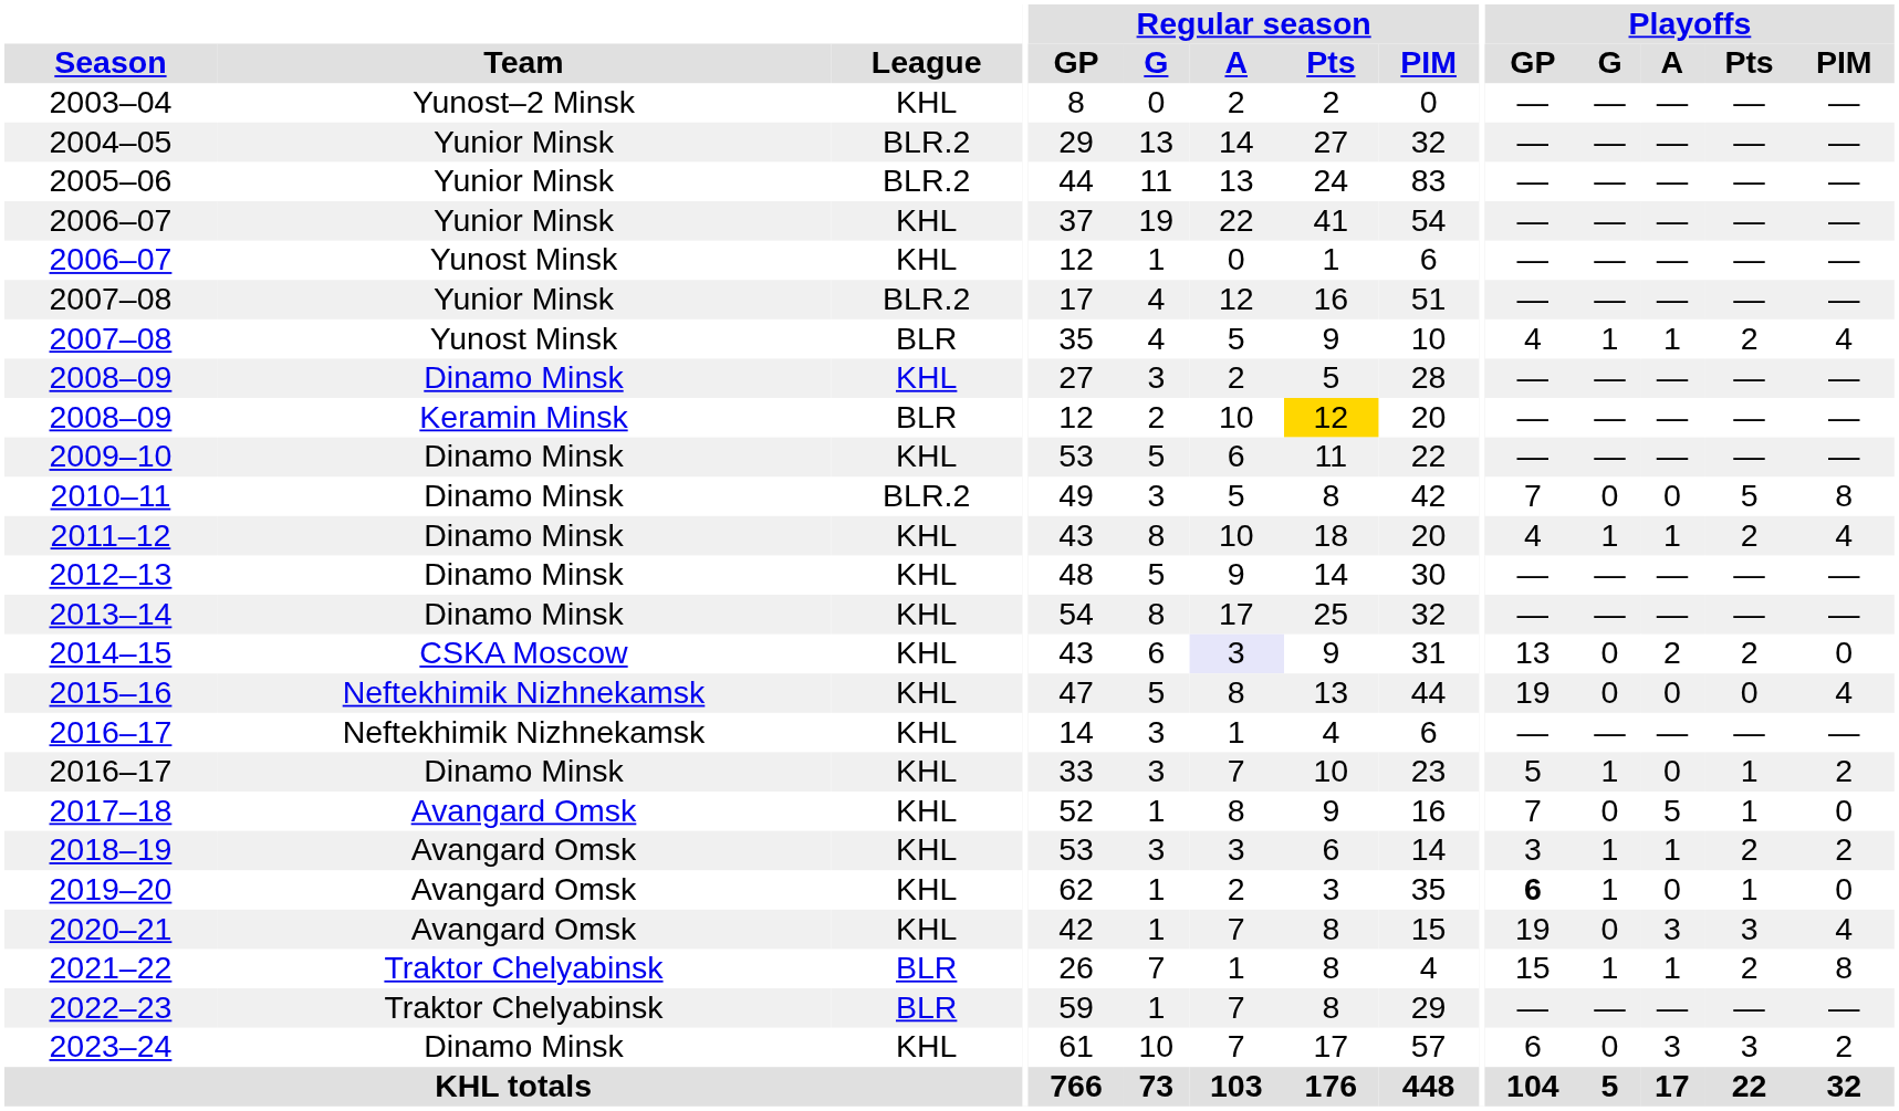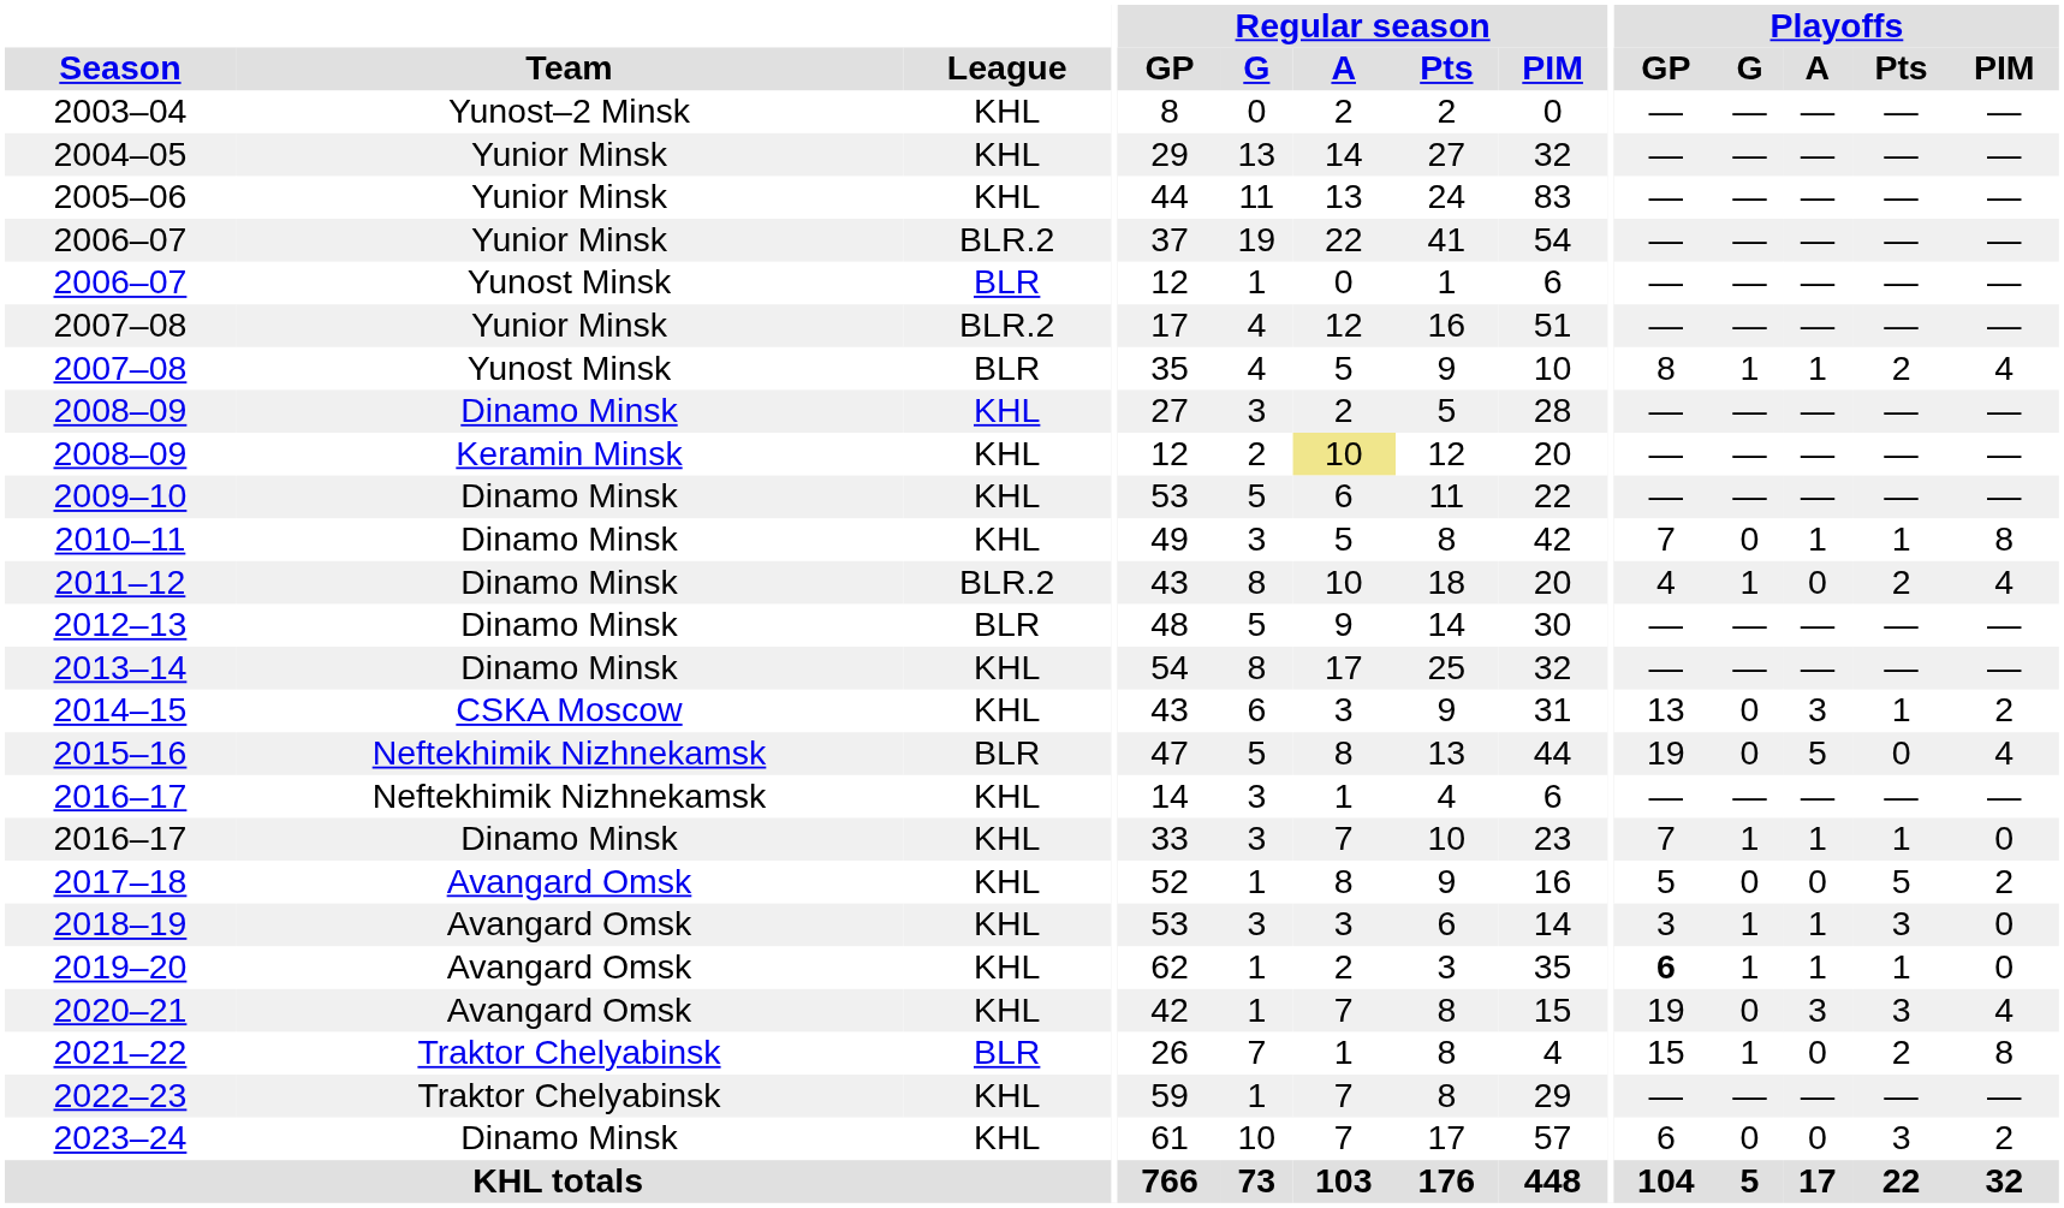2004–05 | League: BLR.2 -> KHL
2005–06 | League: BLR.2 -> KHL
2006–07 / Yunior Minsk | League: KHL -> BLR.2
2006–07 / Yunost Minsk | League: KHL -> BLR
2007–08 / Yunost Minsk | Playoffs / GP: 4 -> 8
2008–09 / Keramin Minsk | League: BLR -> KHL
2008–09 / Keramin Minsk | Regular season / A: no background -> khaki background
2008–09 / Keramin Minsk | Regular season / Pts: gold background -> no background
2010–11 | League: BLR.2 -> KHL
2010–11 | Playoffs / A: 0 -> 1
2010–11 | Playoffs / Pts: 5 -> 1
2011–12 | League: KHL -> BLR.2
2011–12 | Playoffs / A: 1 -> 0
2012–13 | League: KHL -> BLR
2014–15 | Regular season / A: lavender background -> no background
2014–15 | Playoffs / A: 2 -> 3
2014–15 | Playoffs / Pts: 2 -> 1
2014–15 | Playoffs / PIM: 0 -> 2
2015–16 | League: KHL -> BLR
2015–16 | Playoffs / A: 0 -> 5
2016–17 / Dinamo Minsk | Playoffs / GP: 5 -> 7
2016–17 / Dinamo Minsk | Playoffs / A: 0 -> 1
2016–17 / Dinamo Minsk | Playoffs / PIM: 2 -> 0
2017–18 | Playoffs / GP: 7 -> 5
2017–18 | Playoffs / A: 5 -> 0
2017–18 | Playoffs / Pts: 1 -> 5
2017–18 | Playoffs / PIM: 0 -> 2
2018–19 | Playoffs / Pts: 2 -> 3
2018–19 | Playoffs / PIM: 2 -> 0
2019–20 | Playoffs / A: 0 -> 1
2021–22 | Playoffs / A: 1 -> 0
2022–23 | League: BLR -> KHL
2023–24 | Playoffs / A: 3 -> 0
